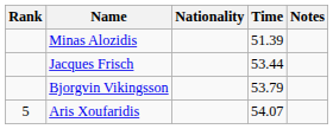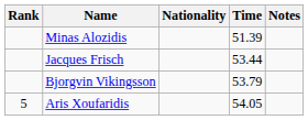Aris Xoufaridis | Time: 54.07 -> 54.05
